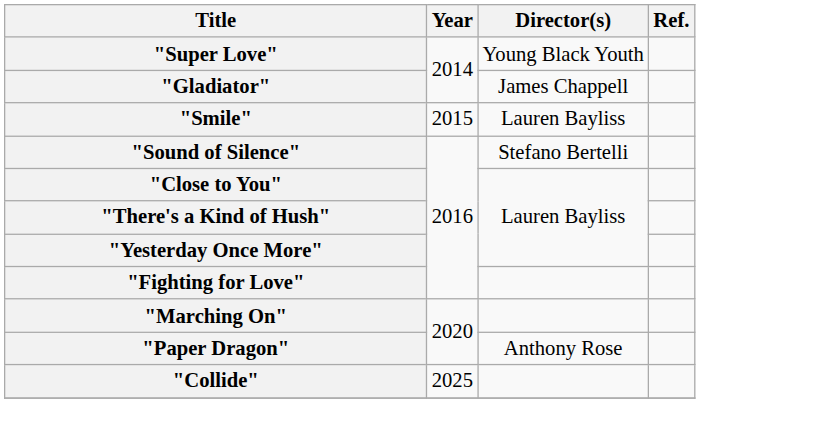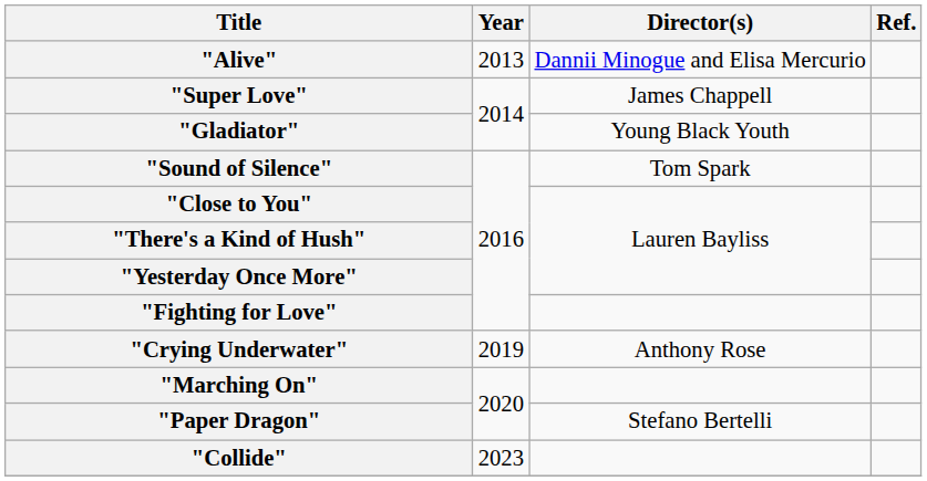+ row: "Alive" | 2013 | Dannii Minogue and Elisa Mercurio
"Super Love" | Director(s): Young Black Youth -> James Chappell
"Gladiator" | Director(s): James Chappell -> Young Black Youth
- row: "Smile" | 2015 | Lauren Bayliss
"Sound of Silence" | Director(s): Stefano Bertelli -> Tom Spark
+ row: "Crying Underwater" | 2019 | Anthony Rose
"Paper Dragon" | Director(s): Anthony Rose -> Stefano Bertelli
"Collide" | Year: 2025 -> 2023
